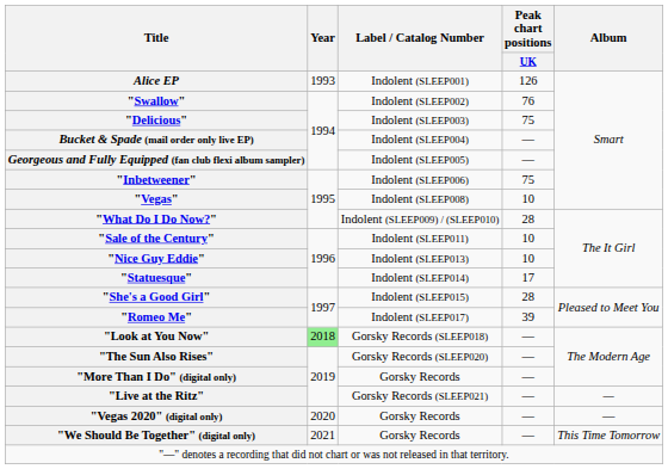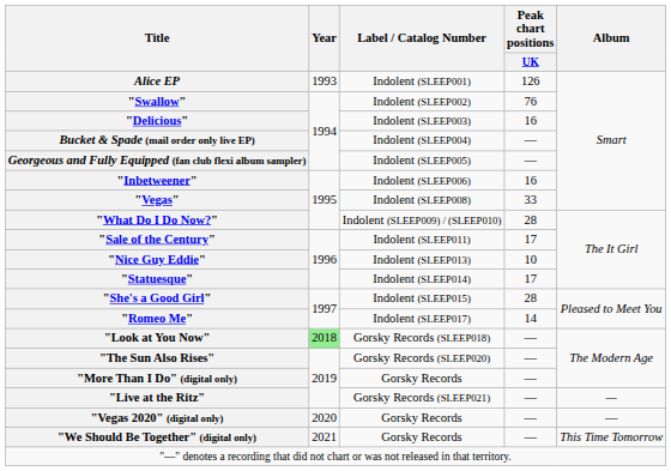"Delicious" | Peak chart positions / UK: 75 -> 16
"Inbetweener" | Peak chart positions / UK: 75 -> 16
"Vegas" | Peak chart positions / UK: 10 -> 33
"Sale of the Century" | Peak chart positions / UK: 10 -> 17
"Romeo Me" | Peak chart positions / UK: 39 -> 14
